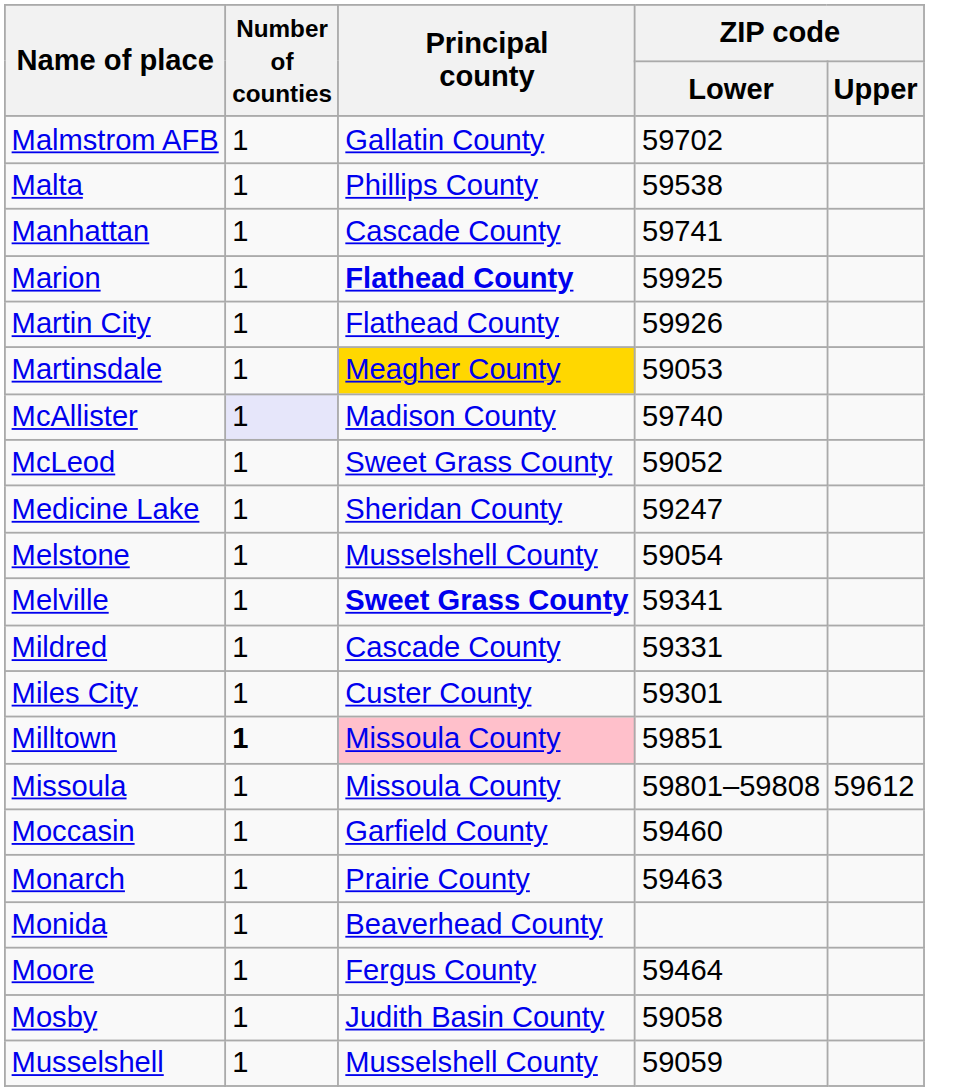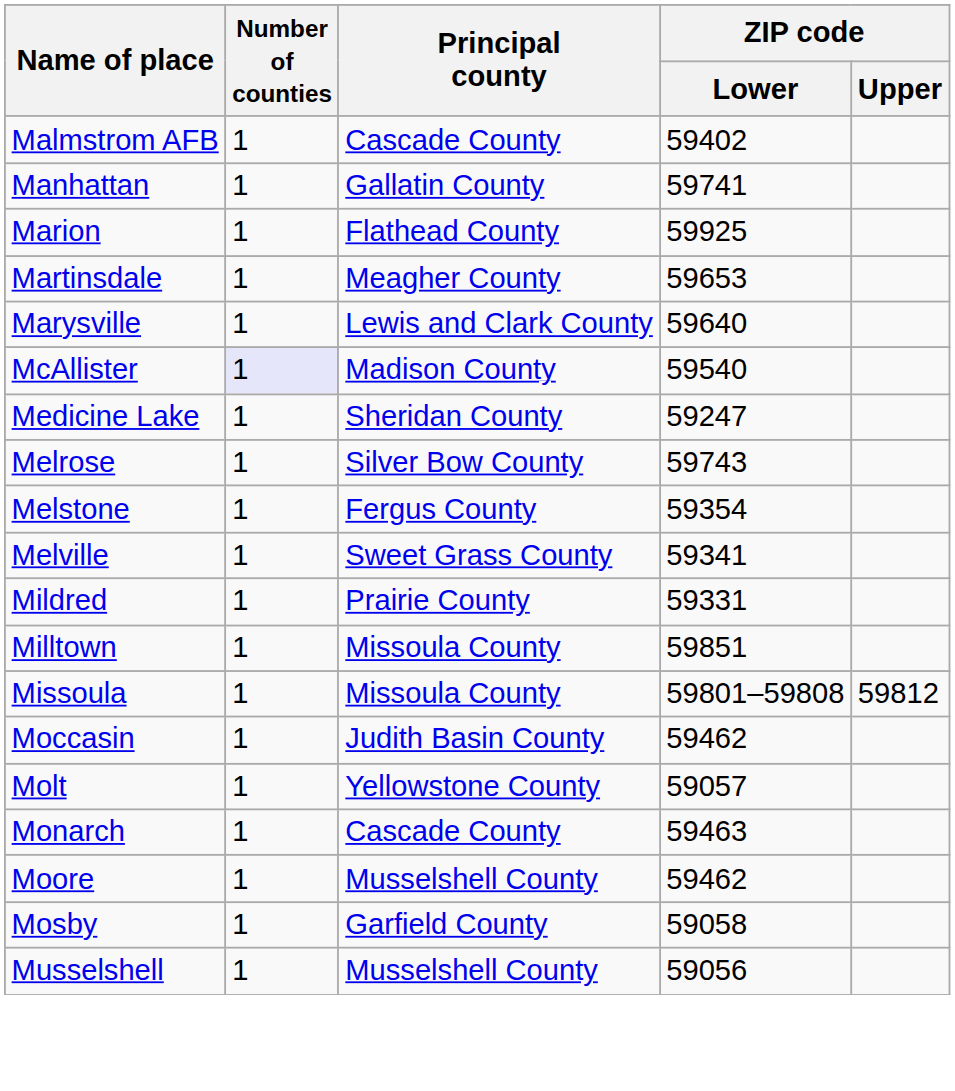Malmstrom AFB | Principal county: Gallatin County -> Cascade County
Malmstrom AFB | ZIP code / Lower: 59702 -> 59402
- row: Malta | 1 | Phillips County | 59538
Manhattan | Principal county: Cascade County -> Gallatin County
Marion | Principal county: bold -> normal
- row: Martin City | 1 | Flathead County | 59926
Martinsdale | Principal county: gold background -> no background
Martinsdale | ZIP code / Lower: 59053 -> 59653
+ row: Marysville | 1 | Lewis and Clark County | 59640
McAllister | ZIP code / Lower: 59740 -> 59540
- row: McLeod | 1 | Sweet Grass County | 59052
+ row: Melrose | 1 | Silver Bow County | 59743
Melstone | Principal county: Musselshell County -> Fergus County
Melstone | ZIP code / Lower: 59054 -> 59354
Melville | Principal county: bold -> normal
Mildred | Principal county: Cascade County -> Prairie County
- row: Miles City | 1 | Custer County | 59301
Milltown | Number of counties: bold -> normal
Milltown | Principal county: pink background -> no background
Missoula | ZIP code / Upper: 59612 -> 59812
Moccasin | Principal county: Garfield County -> Judith Basin County
Moccasin | ZIP code / Lower: 59460 -> 59462
+ row: Molt | 1 | Yellowstone County | 59057
Monarch | Principal county: Prairie County -> Cascade County
- row: Monida | 1 | Beaverhead County
Moore | Principal county: Fergus County -> Musselshell County
Moore | ZIP code / Lower: 59464 -> 59462
Mosby | Principal county: Judith Basin County -> Garfield County
Musselshell | ZIP code / Lower: 59059 -> 59056
